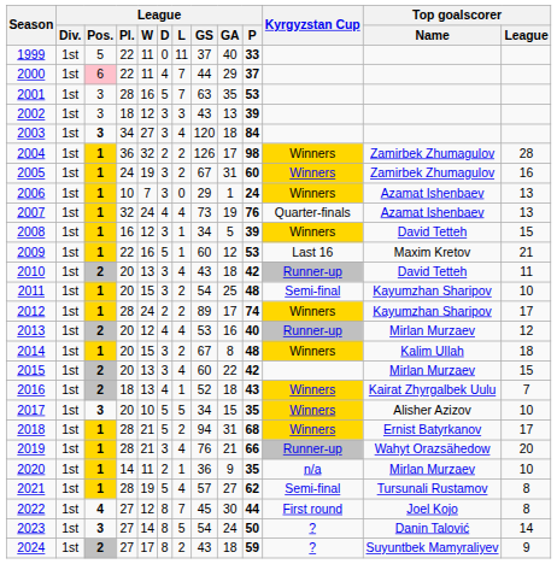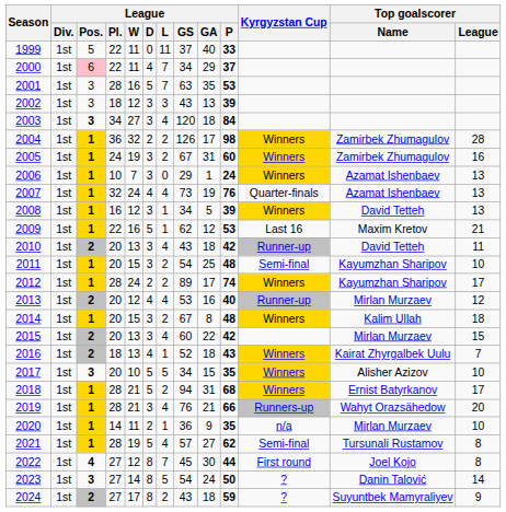2000 | League / GS: 44 -> 34
2008 | Top goalscorer / League: 15 -> 13
2009 | League / GS: 60 -> 62
2019 | Kyrgyzstan Cup: Runner-up -> Runners-up
